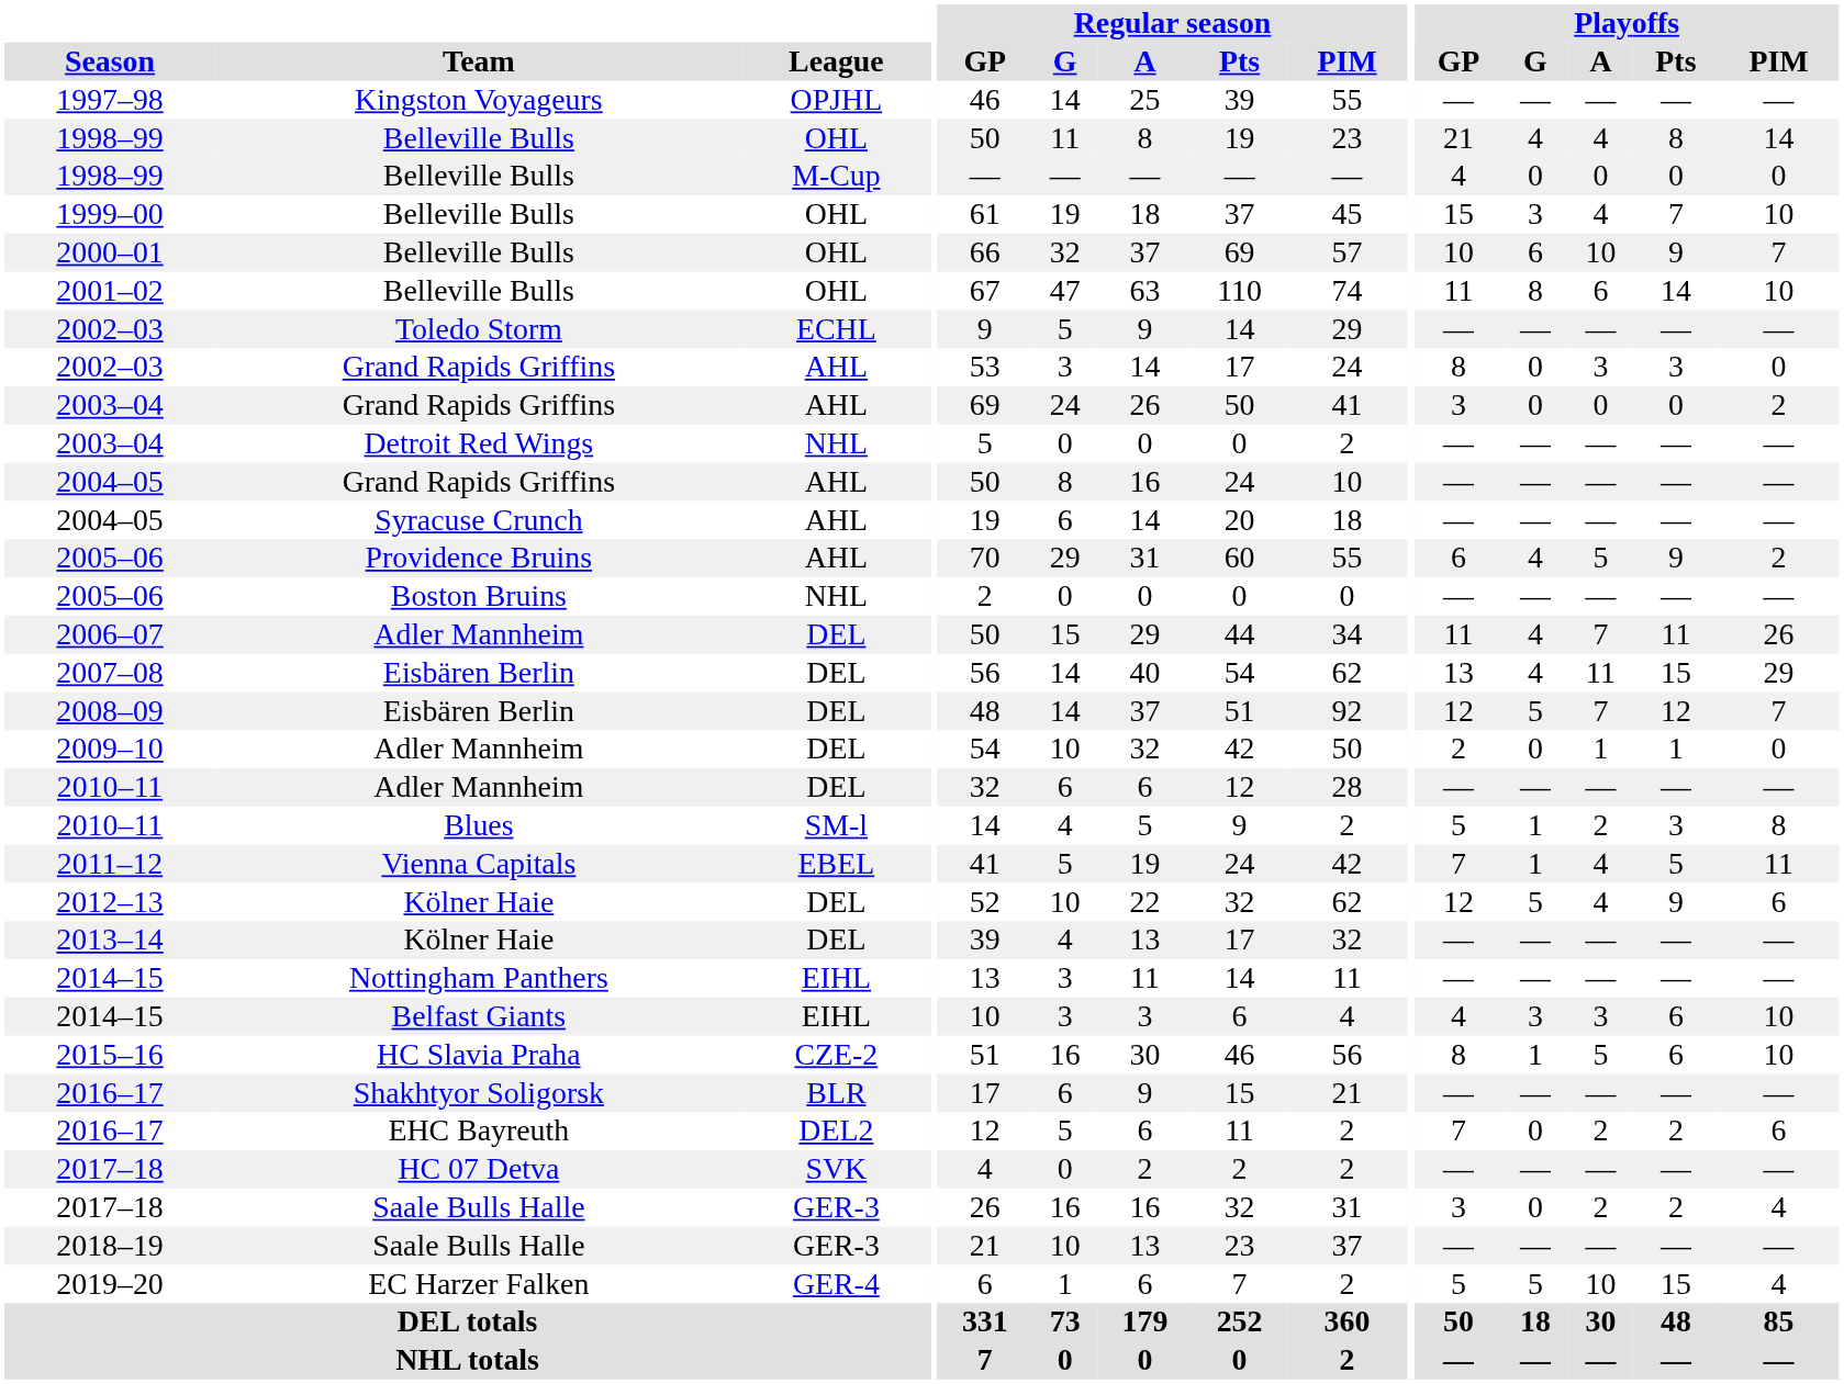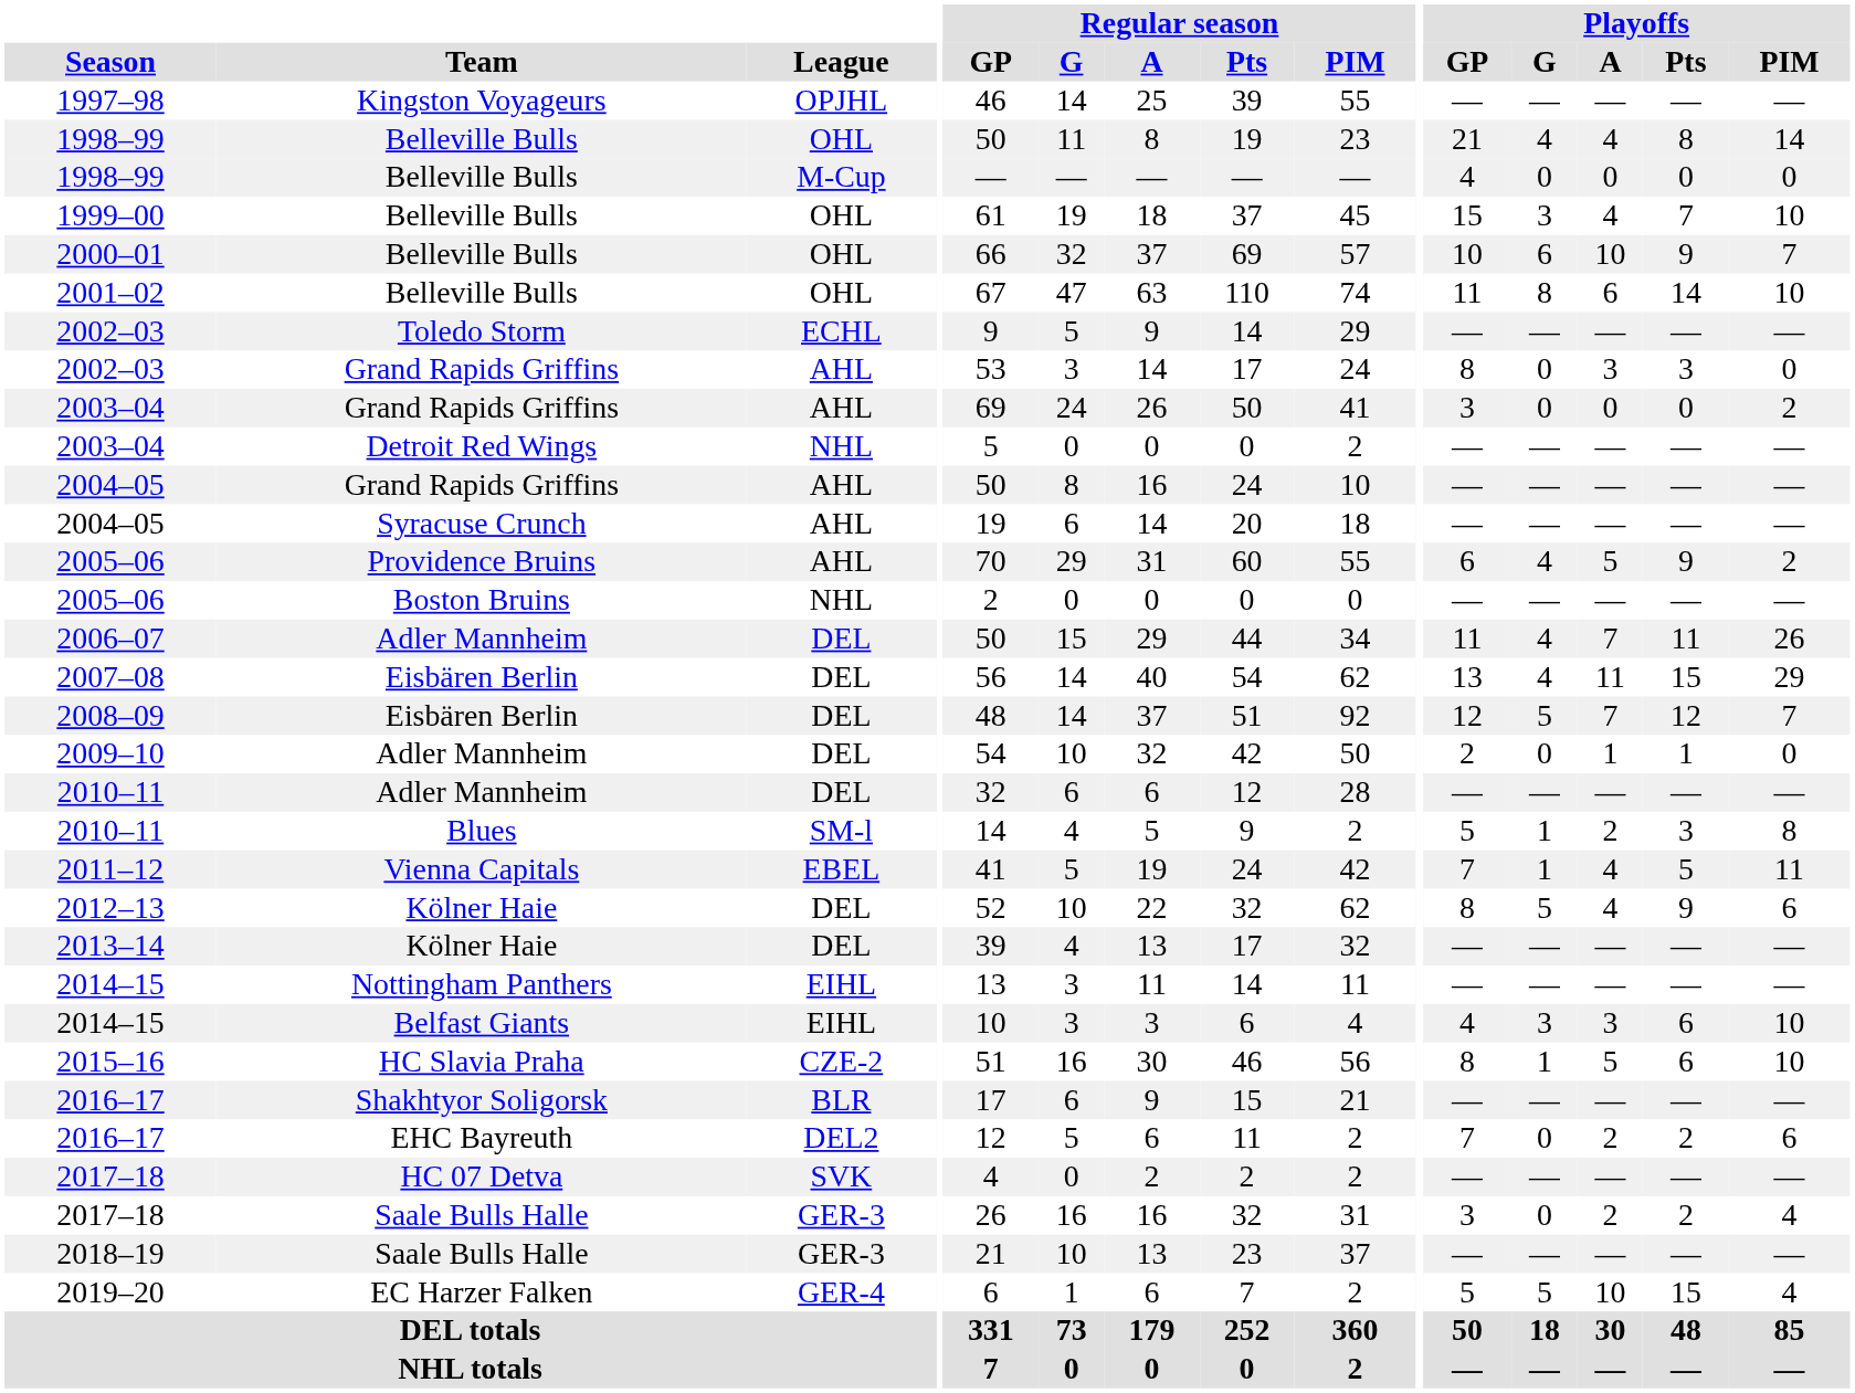2012–13 | Playoffs / GP: 12 -> 8
